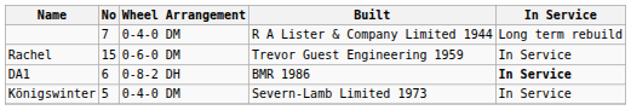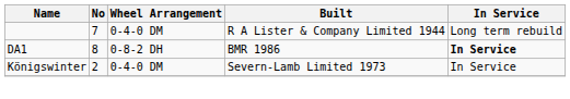- row: Rachel | 15 | 0-6-0 DM | Trevor Guest Engineering 1959 | In Service
DA1 | No: 6 -> 8
Königswinter | No: 5 -> 2
